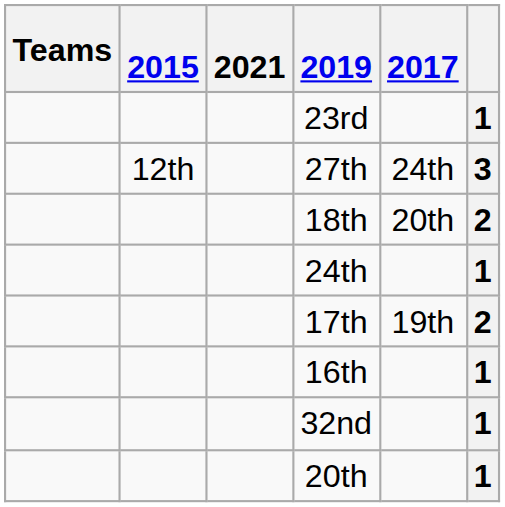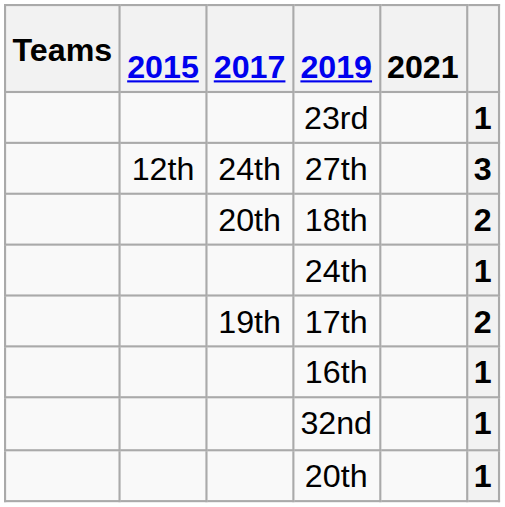columns swapped: 2017 <-> 2021
